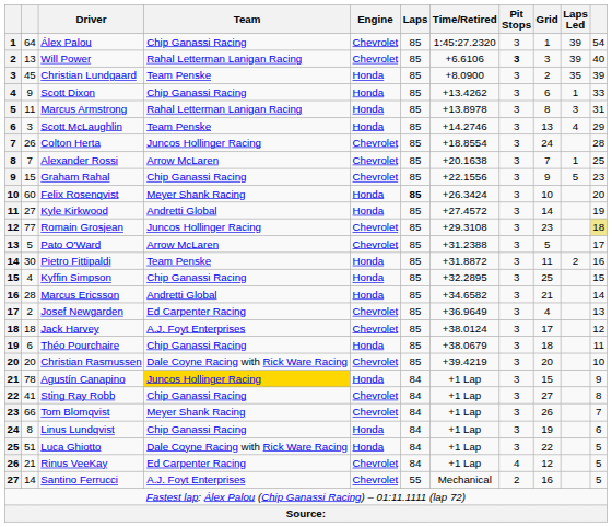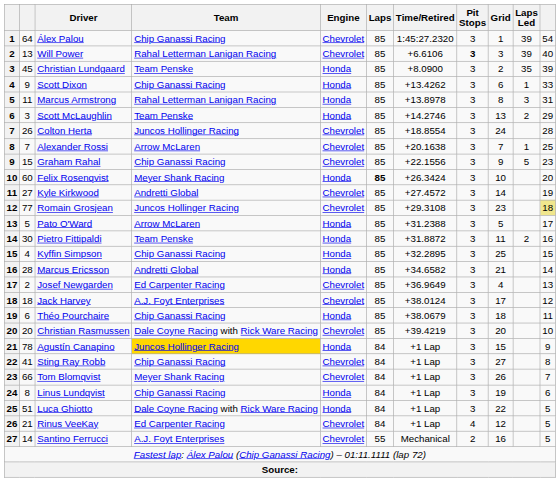Scott McLaughlin | Laps Led: 4 -> 2
Kyle Kirkwood | Engine: Honda -> Chevrolet
Pato O'Ward | Engine: Chevrolet -> Honda
